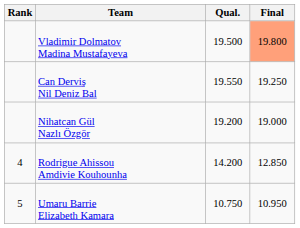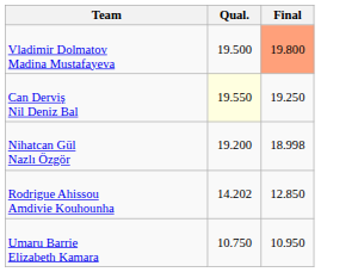- column: Rank | 4 | 5
Can Derviş Nil Deniz Bal | Qual.: no background -> lightyellow background
Nihatcan Gül Nazlı Özgör | Final: 19.000 -> 18.998
Rodrigue Ahissou Amdivie Kouhounha | Qual.: 14.200 -> 14.202
